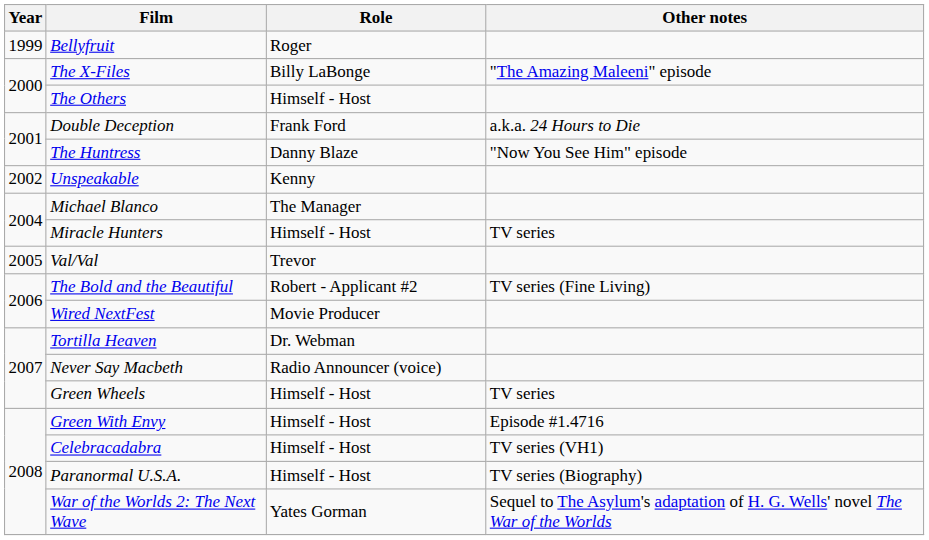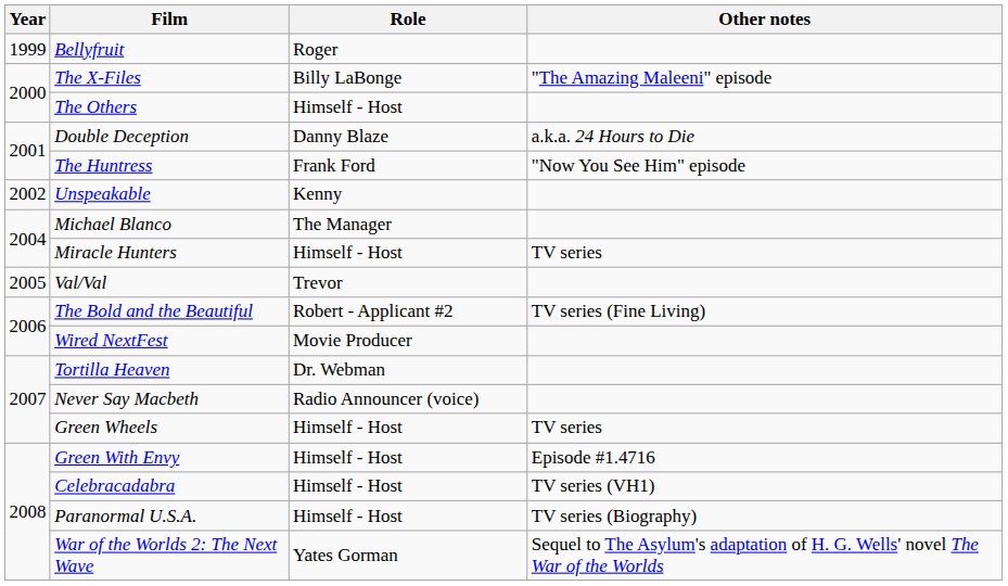Double Deception | Role: Frank Ford -> Danny Blaze
The Huntress | Role: Danny Blaze -> Frank Ford
